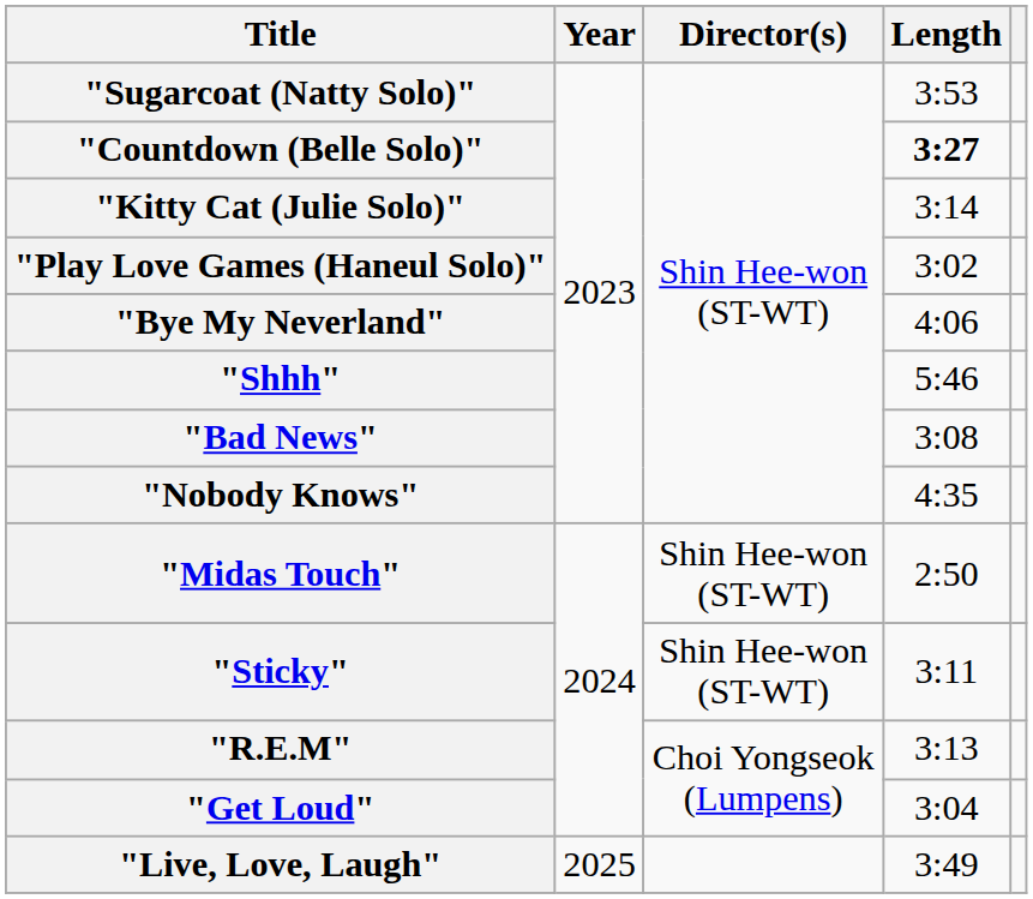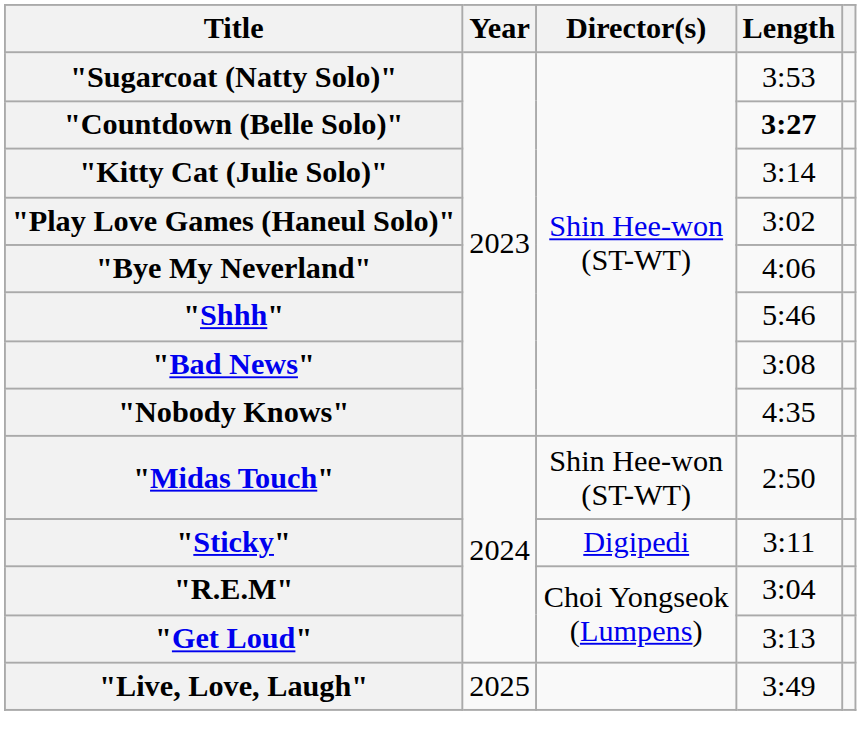"Sticky" | Director(s): Shin Hee-won (ST-WT) -> Digipedi
"R.E.M" | Length: 3:13 -> 3:04
"Get Loud" | Length: 3:04 -> 3:13
